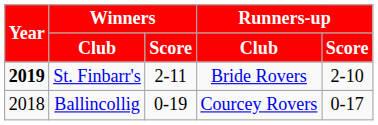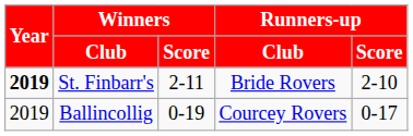Ballincollig | Year: 2018 -> 2019
